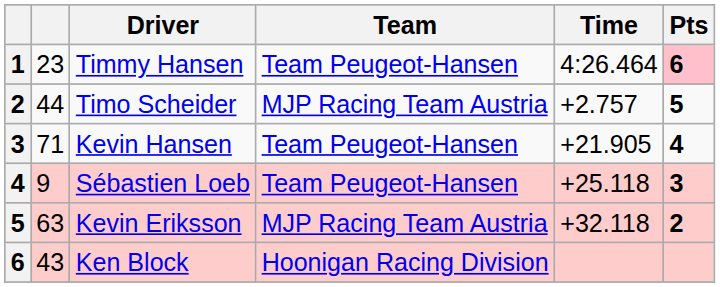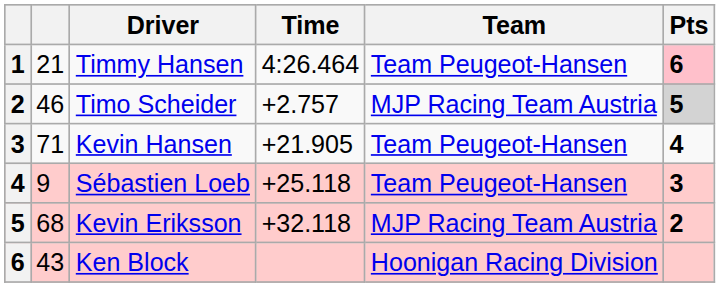columns swapped: Team <-> Time
Timmy Hansen | column 2: 23 -> 21
Timo Scheider | column 2: 44 -> 46
Timo Scheider | Pts: no background -> lightgrey background
Kevin Eriksson | column 2: 63 -> 68
